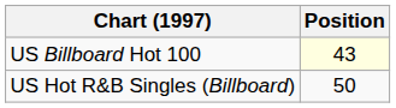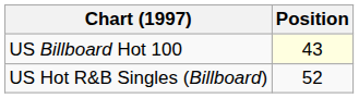US Hot R&B Singles (Billboard) | Position: 50 -> 52
